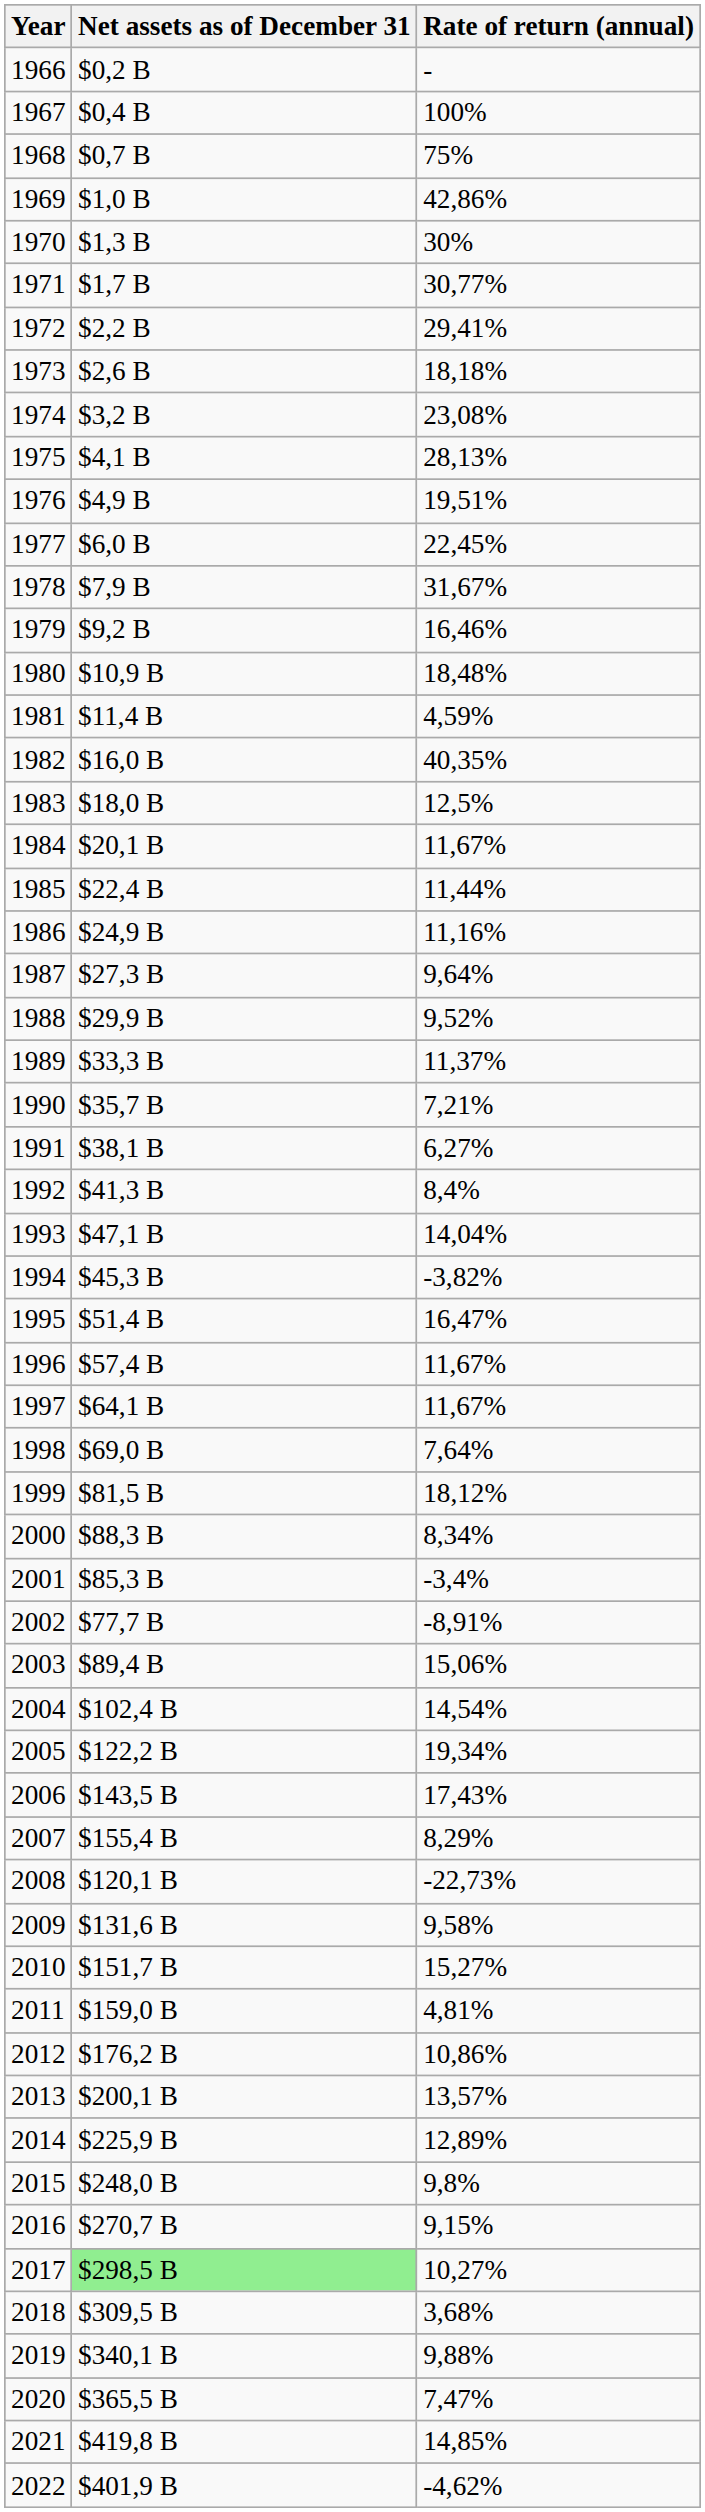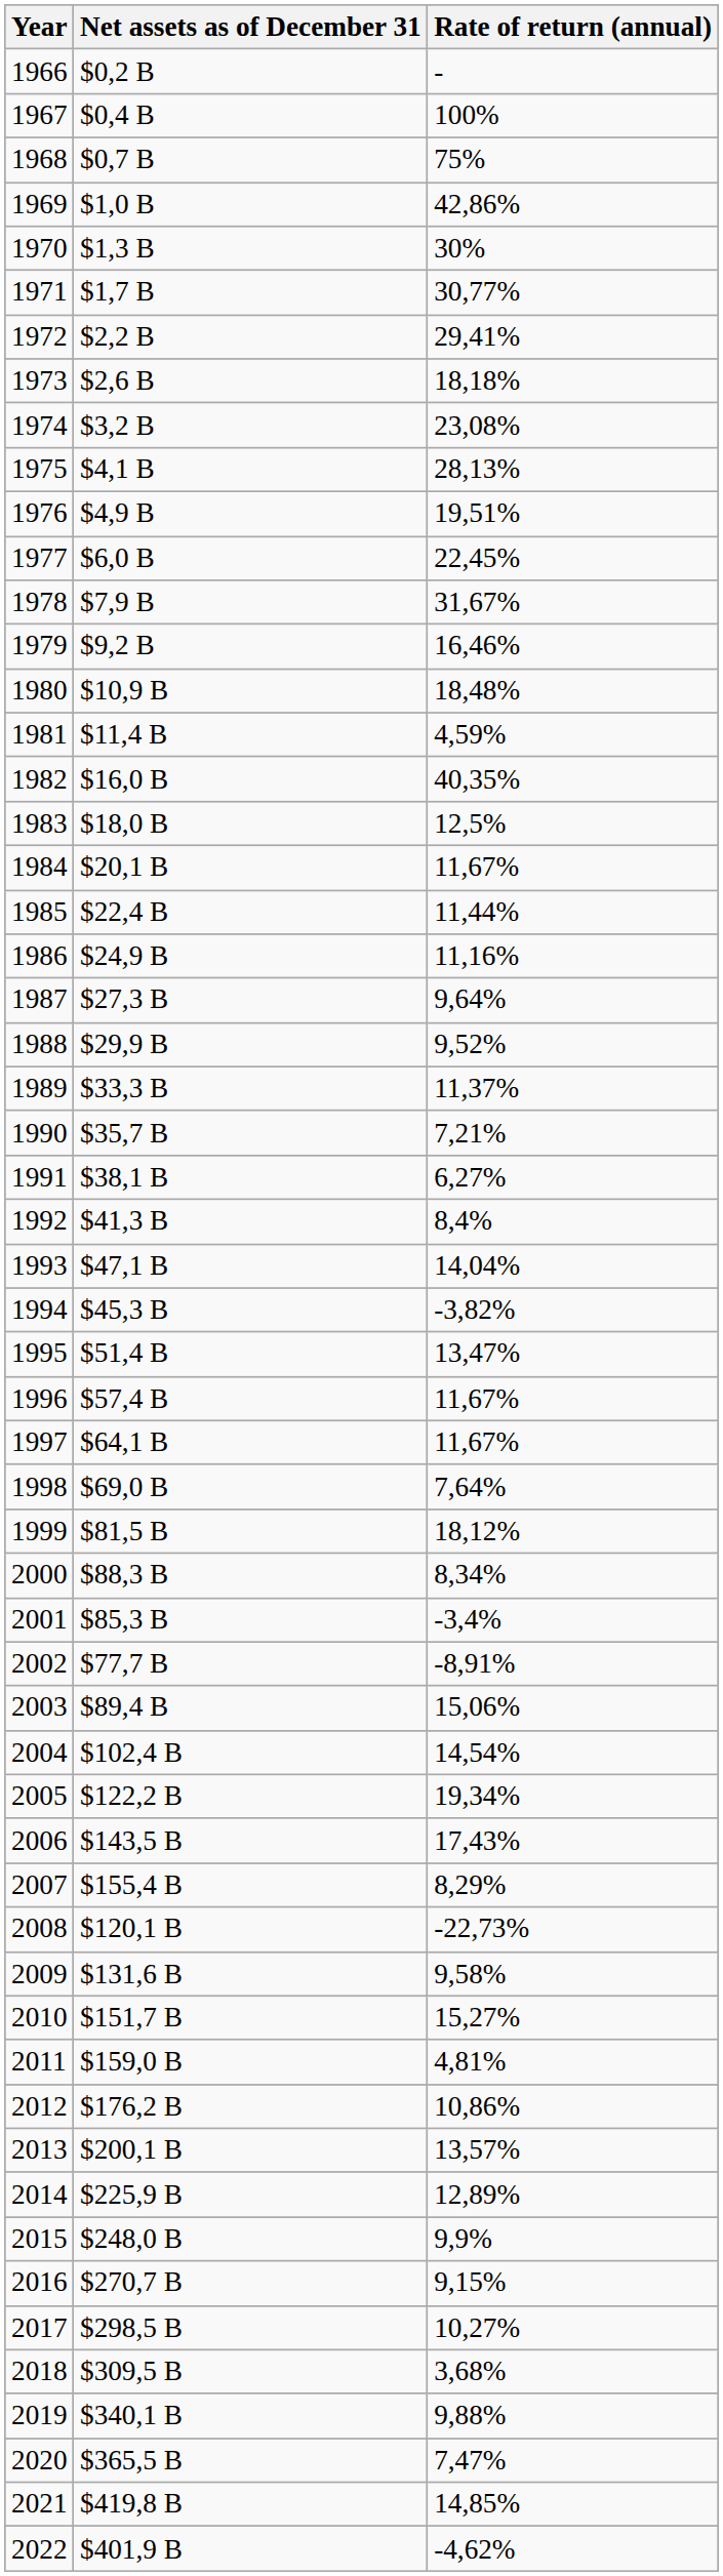1995 | Rate of return (annual): 16,47% -> 13,47%
2015 | Rate of return (annual): 9,8% -> 9,9%
2017 | Net assets as of December 31: lightgreen background -> no background
